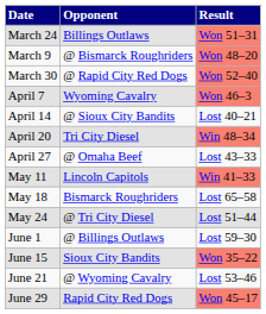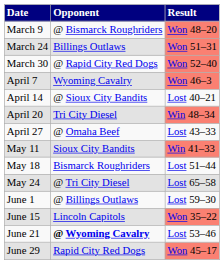rows swapped: March 9 <-> March 24
May 11 | Opponent: Lincoln Capitols -> Sioux City Bandits
May 18 | Result: Lost 65–58 -> Lost 51–44
May 24 | Result: Lost 51–44 -> Lost 65–58
June 15 | Opponent: Sioux City Bandits -> Lincoln Capitols
June 21 | Opponent: normal -> bold
